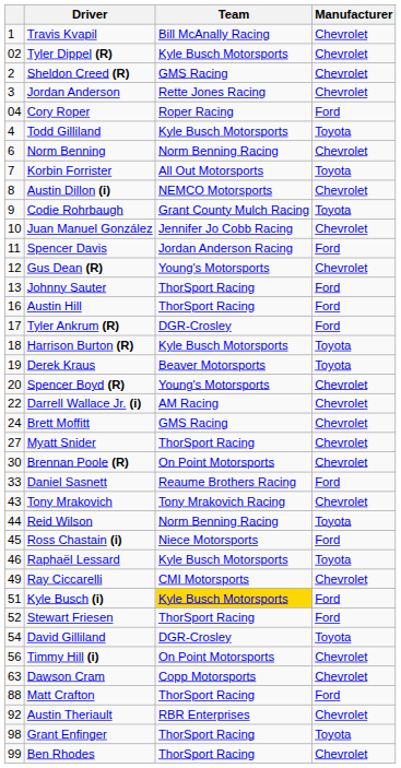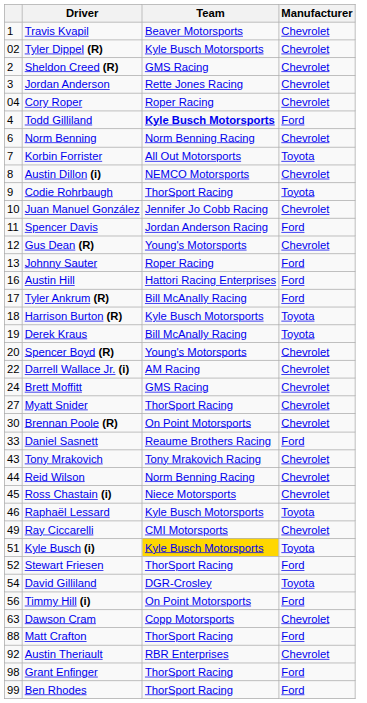Travis Kvapil | Team: Bill McAnally Racing -> Beaver Motorsports
Cory Roper | Manufacturer: Ford -> Chevrolet
Todd Gilliland | Team: normal -> bold
Todd Gilliland | Manufacturer: Toyota -> Ford
Codie Rohrbaugh | Team: Grant County Mulch Racing -> ThorSport Racing
Johnny Sauter | Team: ThorSport Racing -> Roper Racing
Austin Hill | Team: ThorSport Racing -> Hattori Racing Enterprises
Tyler Ankrum (R) | Team: DGR-Crosley -> Bill McAnally Racing
Derek Kraus | Team: Beaver Motorsports -> Bill McAnally Racing
Reid Wilson | Manufacturer: Toyota -> Chevrolet
Ross Chastain (i) | Manufacturer: Ford -> Chevrolet
Kyle Busch (i) | Manufacturer: Ford -> Toyota
Timmy Hill (i) | Manufacturer: Chevrolet -> Ford
Grant Enfinger | Manufacturer: Toyota -> Ford
Ben Rhodes | Manufacturer: Chevrolet -> Ford
